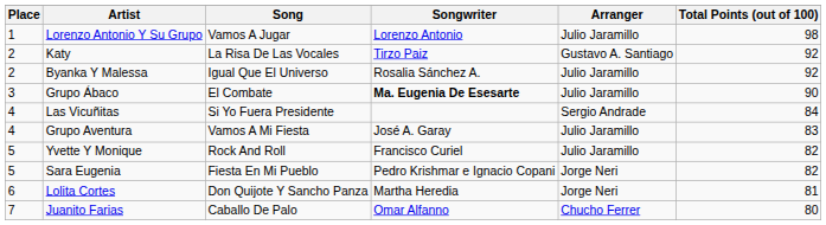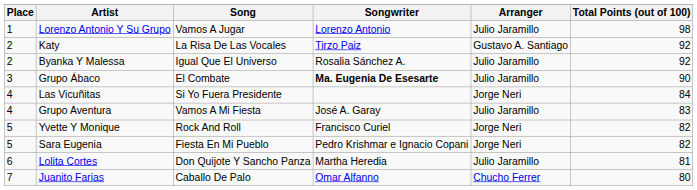Las Vicuñitas | Arranger: Sergio Andrade -> Jorge Neri
Yvette Y Monique | Arranger: Julio Jaramillo -> Jorge Neri
Lolita Cortes | Arranger: Jorge Neri -> Julio Jaramillo
